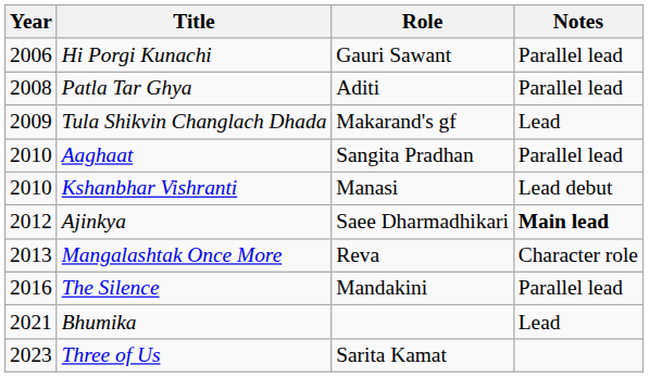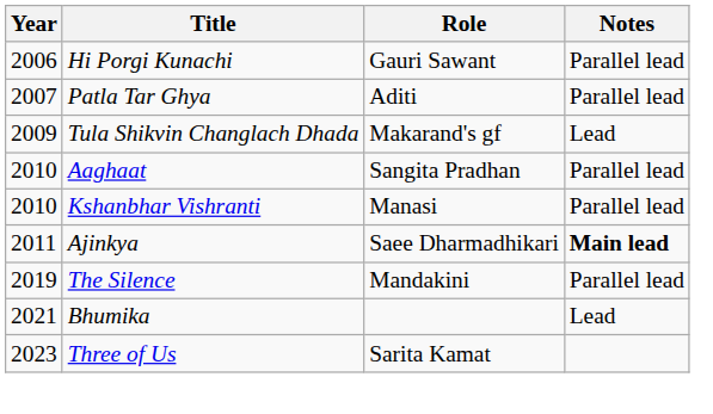Patla Tar Ghya | Year: 2008 -> 2007
Kshanbhar Vishranti | Notes: Lead debut -> Parallel lead
Ajinkya | Year: 2012 -> 2011
- row: 2013 | Mangalashtak Once More | Reva | Character role
The Silence | Year: 2016 -> 2019
